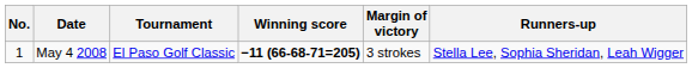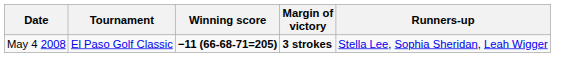- column: No. | 1
May 4 2008 | Margin of victory: normal -> bold
